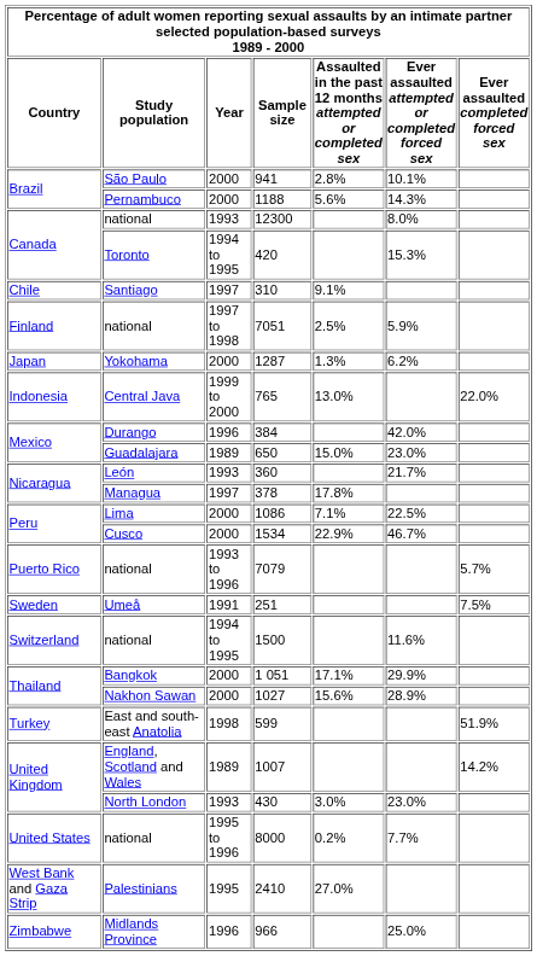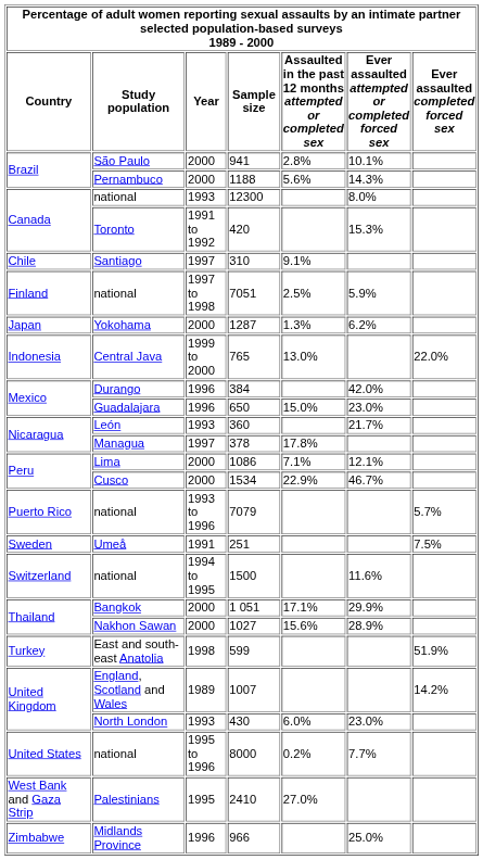420 | Year: 1994 to 1995 -> 1991 to 1992
650 | Year: 1989 -> 1996
1086 | Ever assaulted attempted or completed forced sex: 22.5% -> 12.1%
430 | Assaulted in the past 12 months attempted or completed sex: 3.0% -> 6.0%
